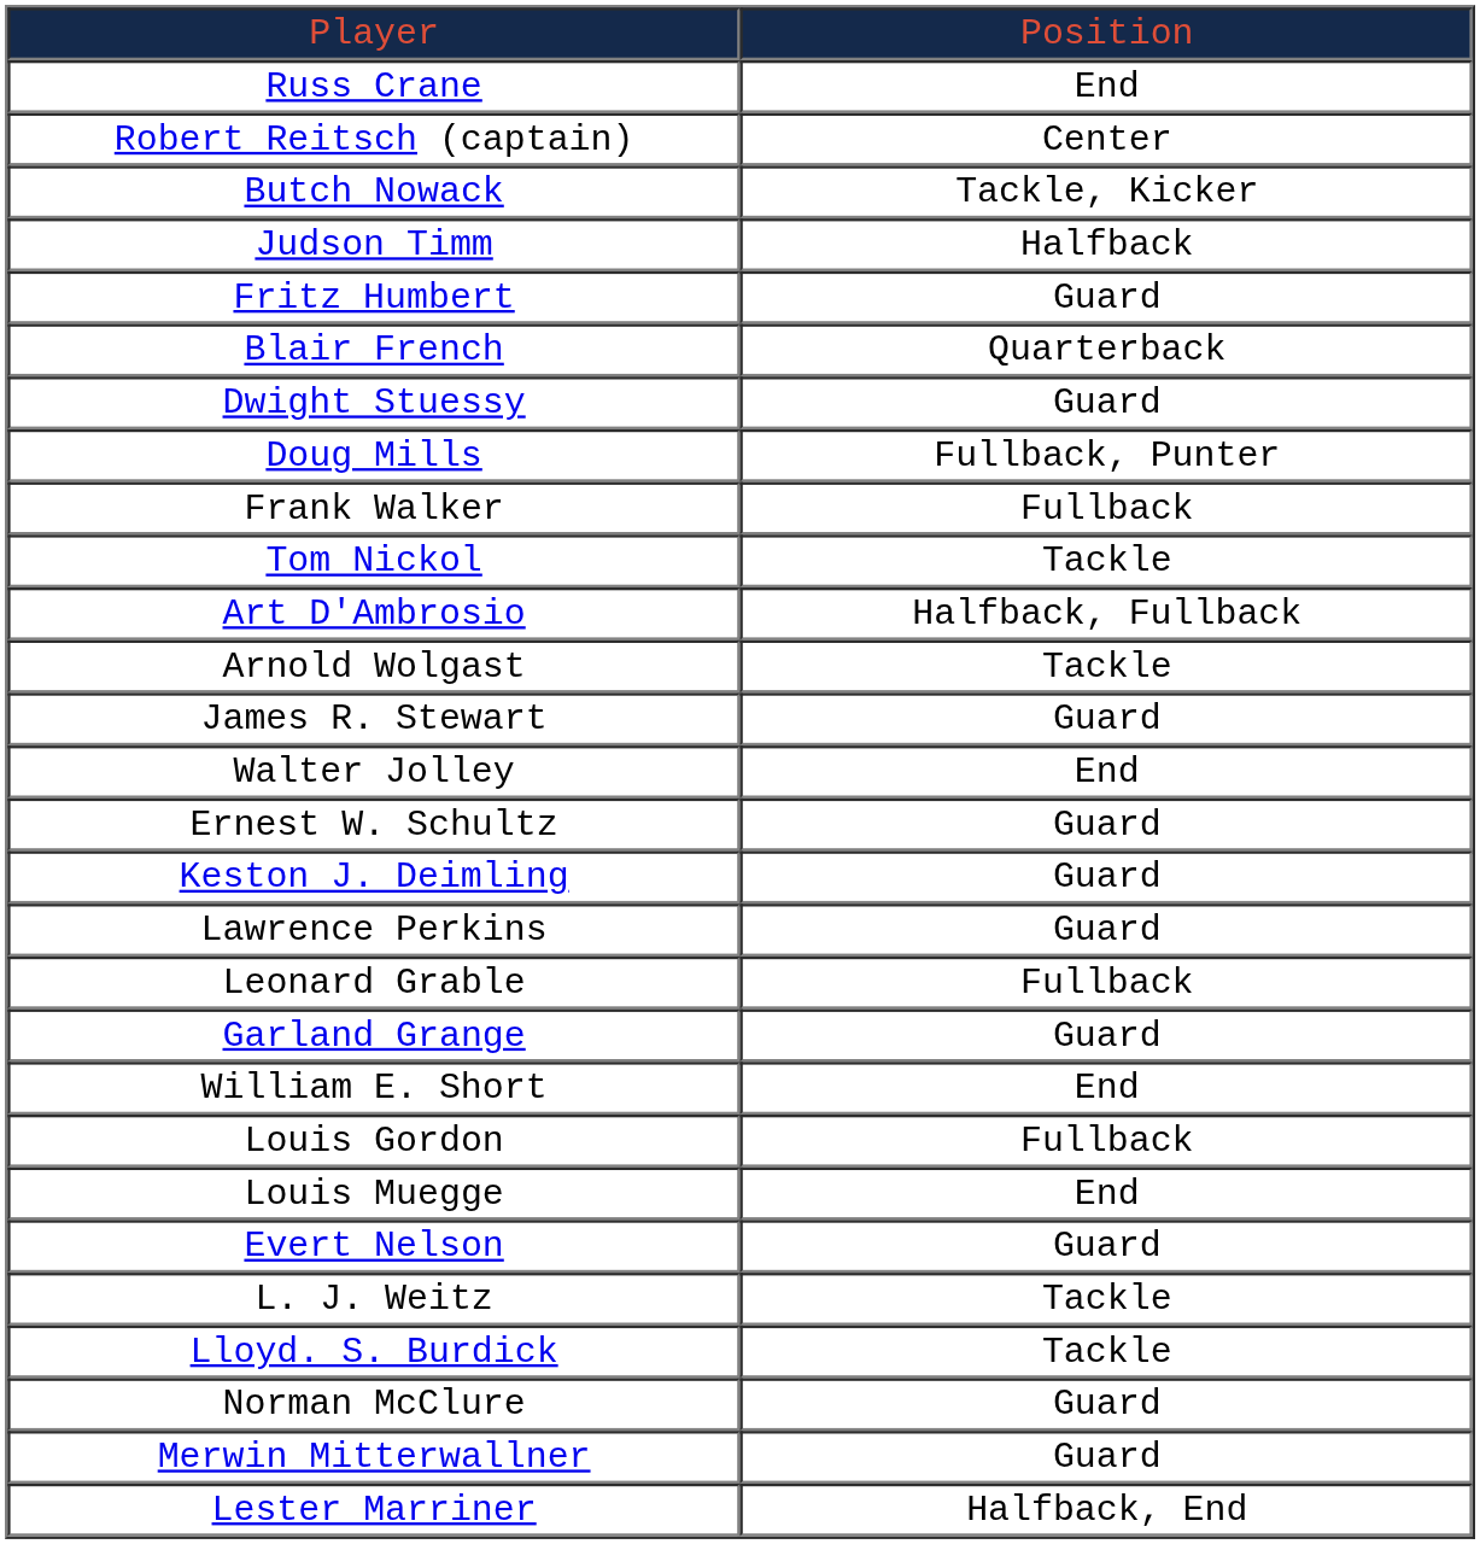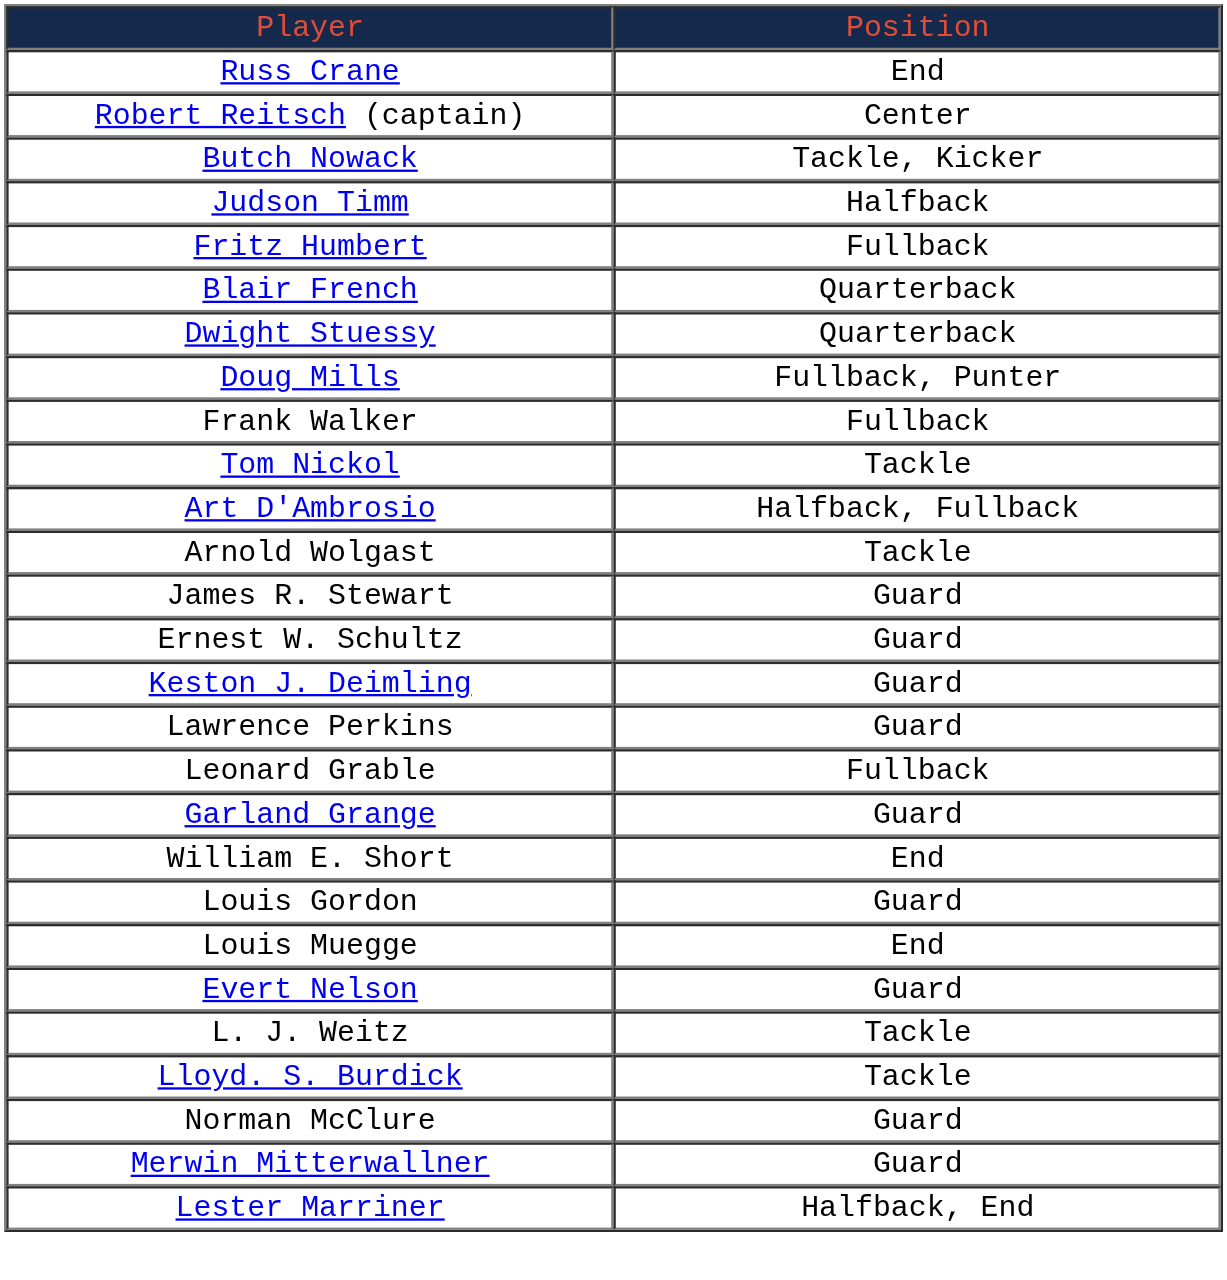Fritz Humbert | column 2: Guard -> Fullback
Dwight Stuessy | column 2: Guard -> Quarterback
- row: Walter Jolley | End
Louis Gordon | column 2: Fullback -> Guard
